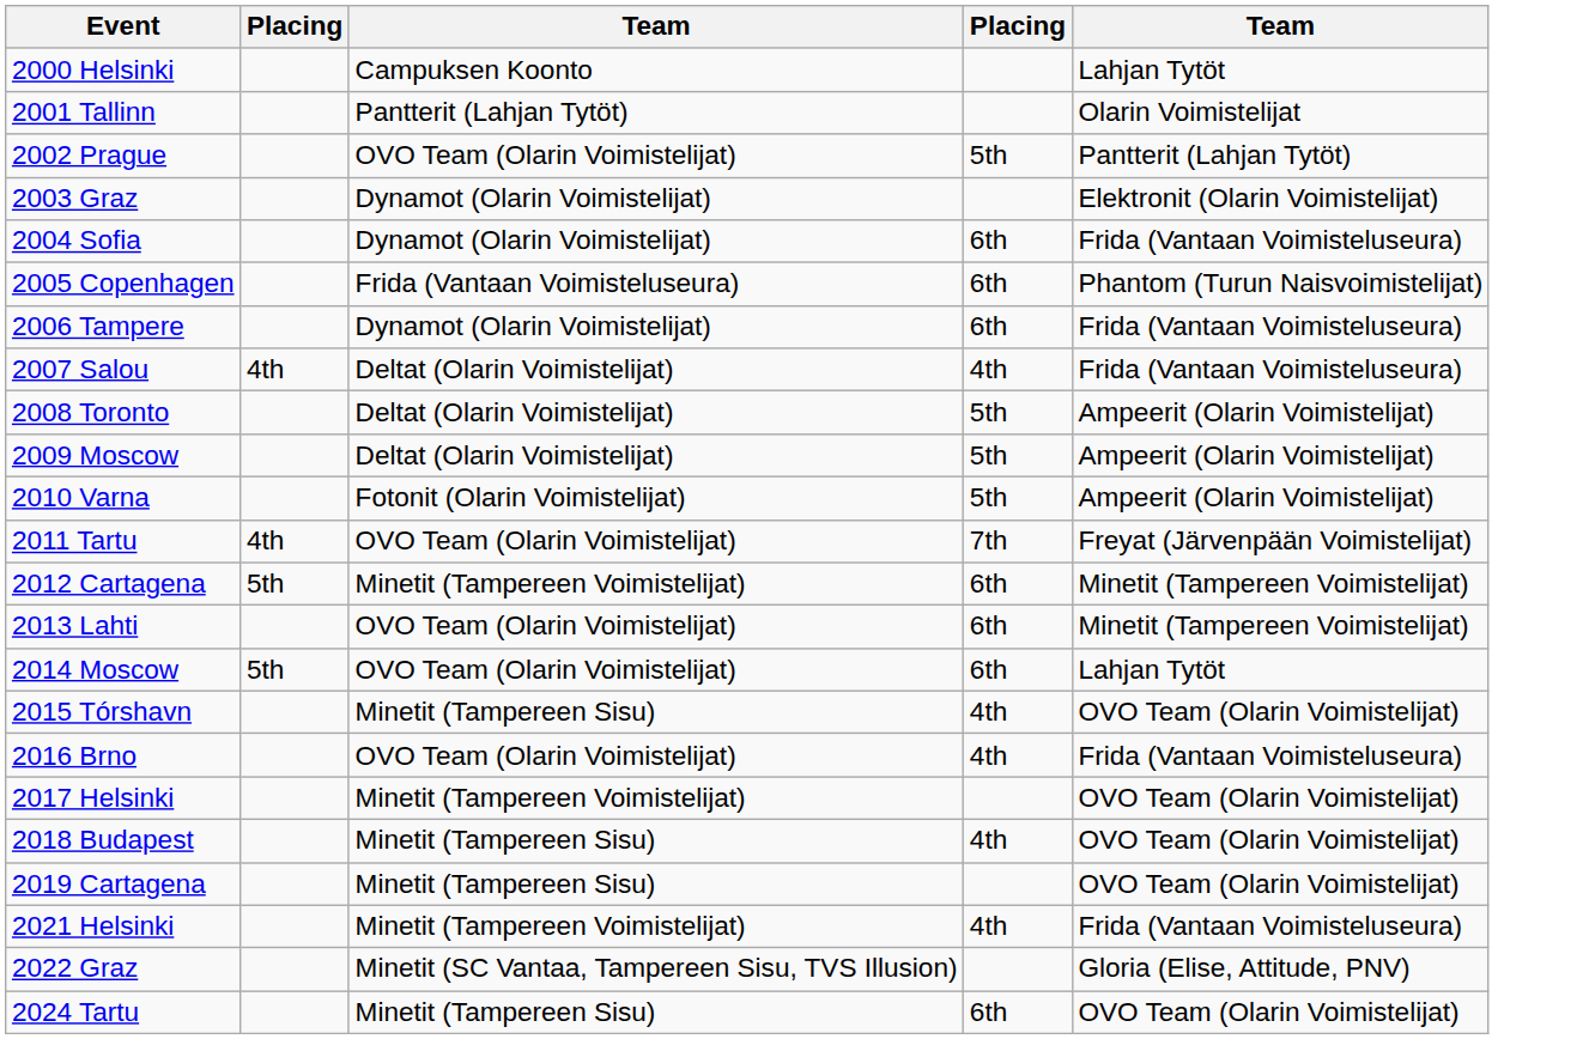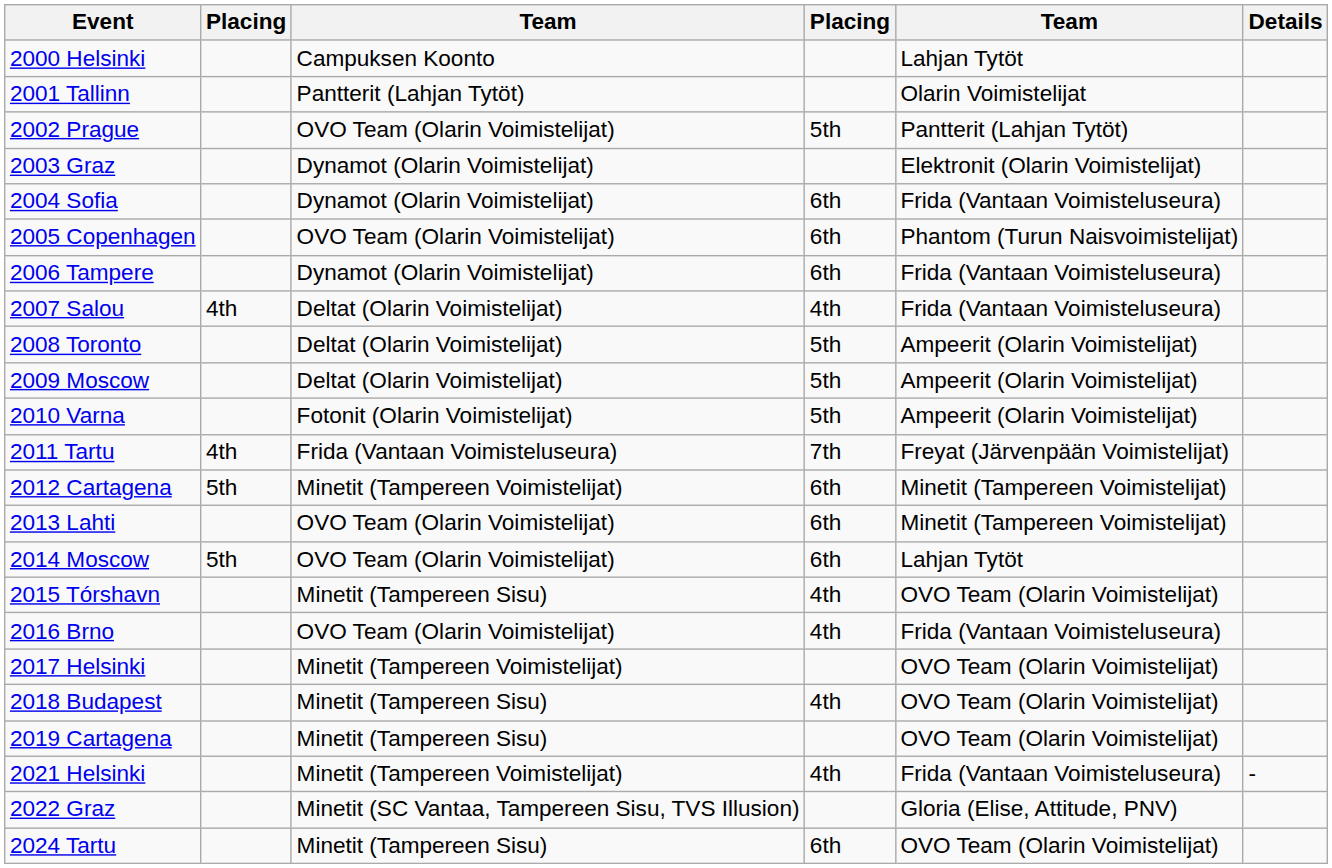+ column: Details | -
2005 Copenhagen | column 3: Frida (Vantaan Voimisteluseura) -> OVO Team (Olarin Voimistelijat)
2011 Tartu | column 3: OVO Team (Olarin Voimistelijat) -> Frida (Vantaan Voimisteluseura)
